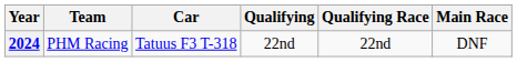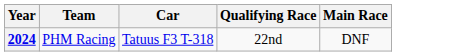- column: Qualifying | 22nd
